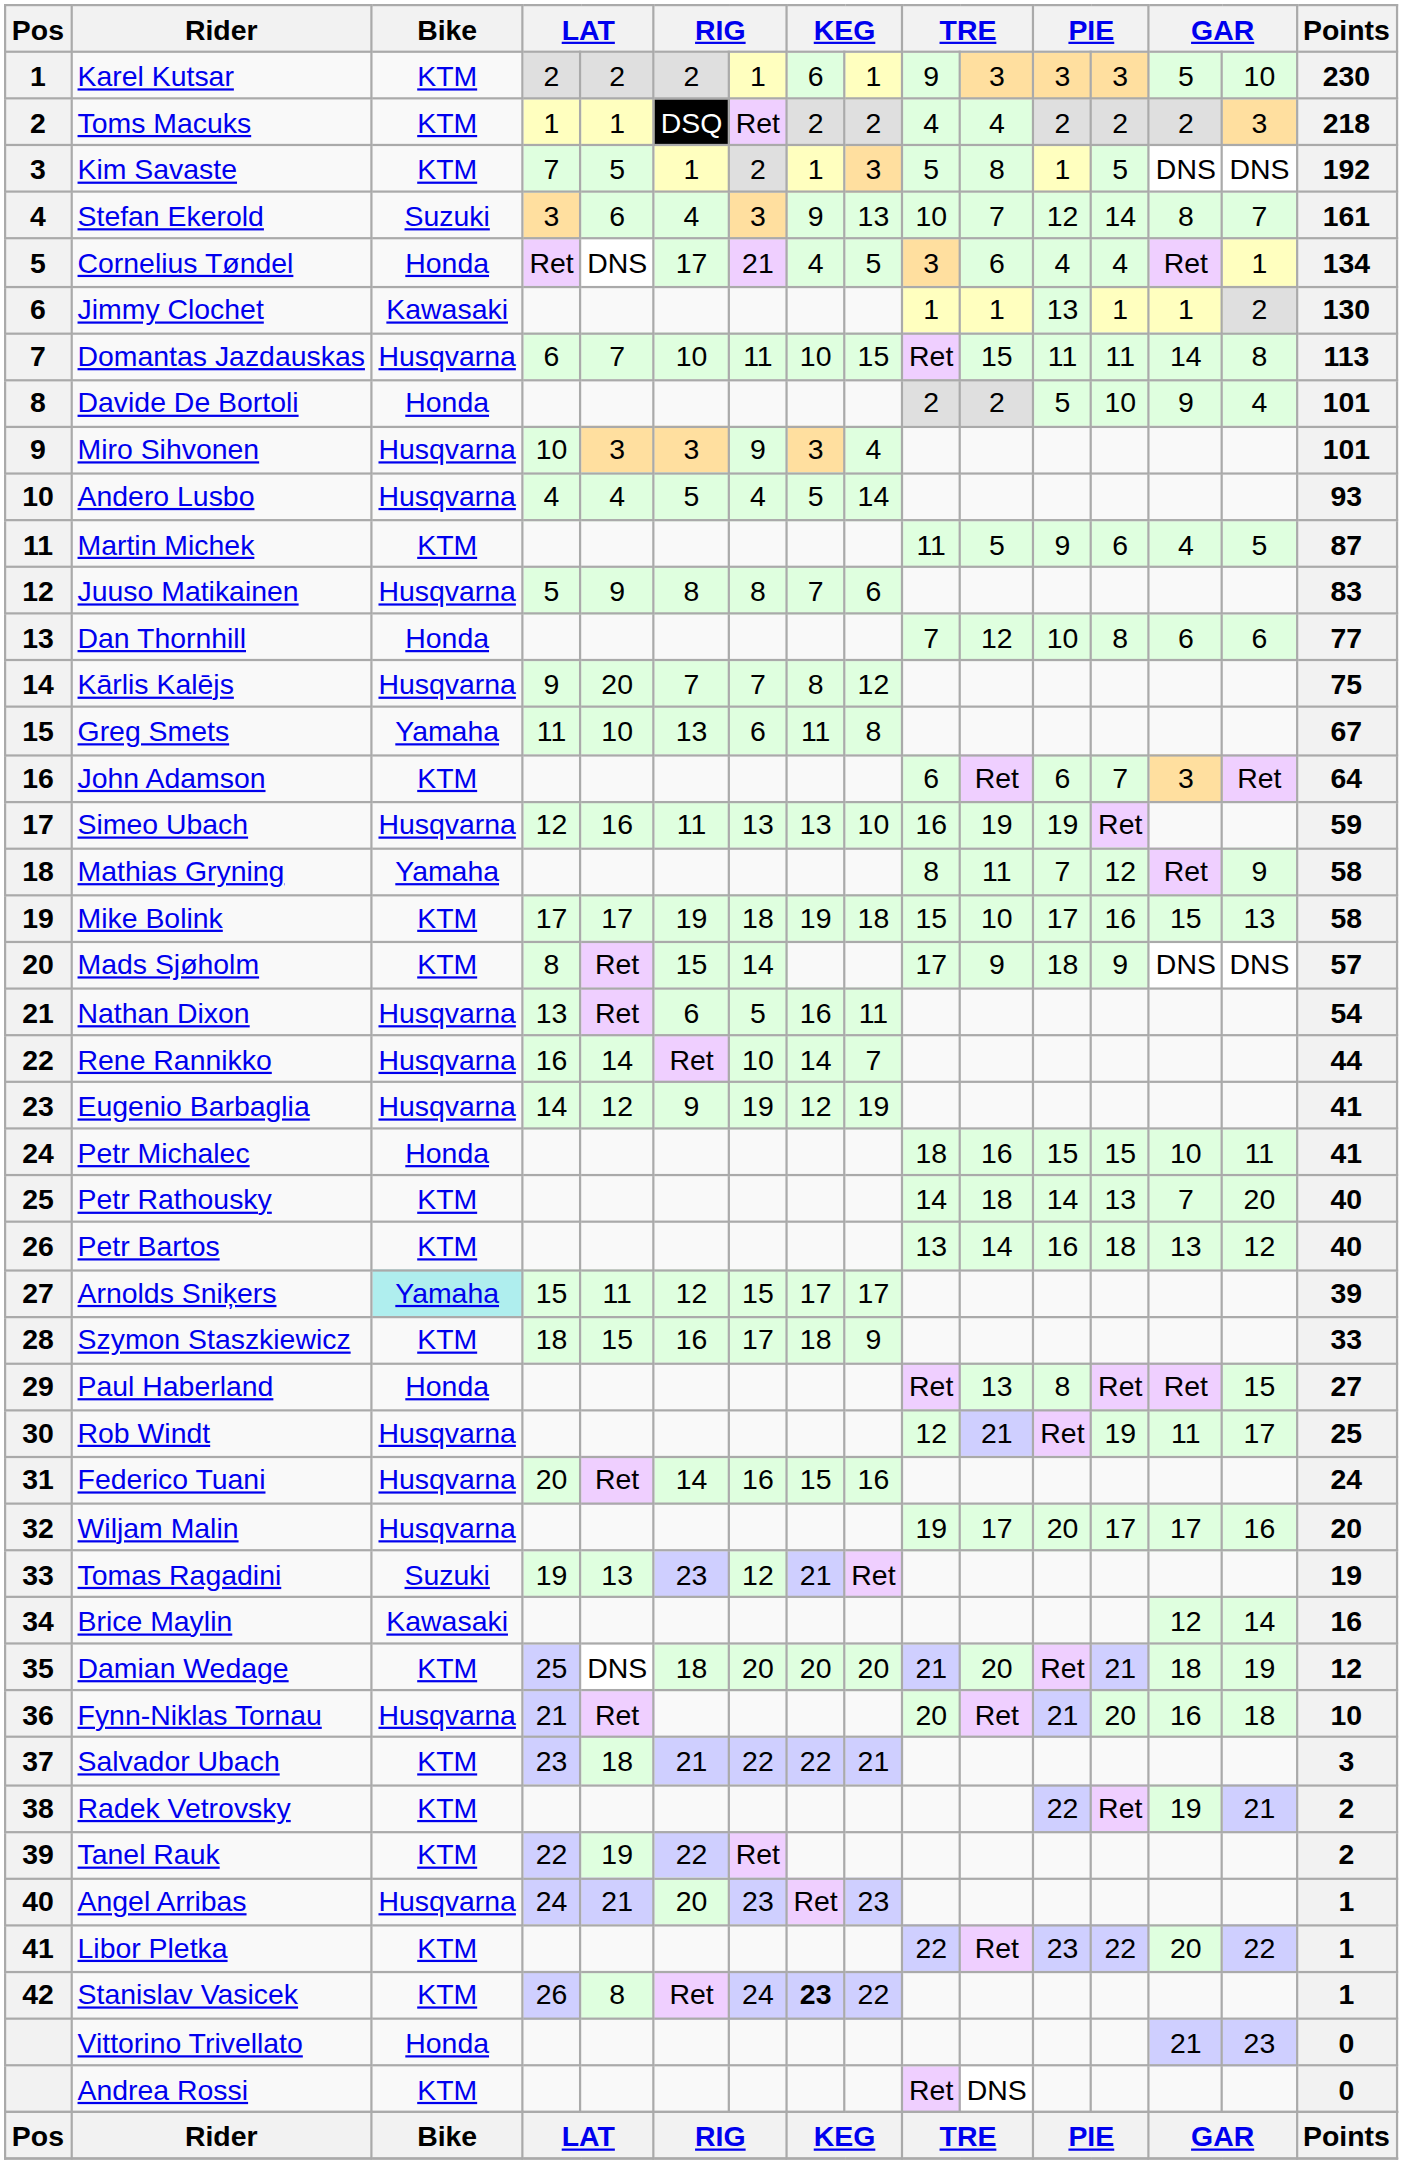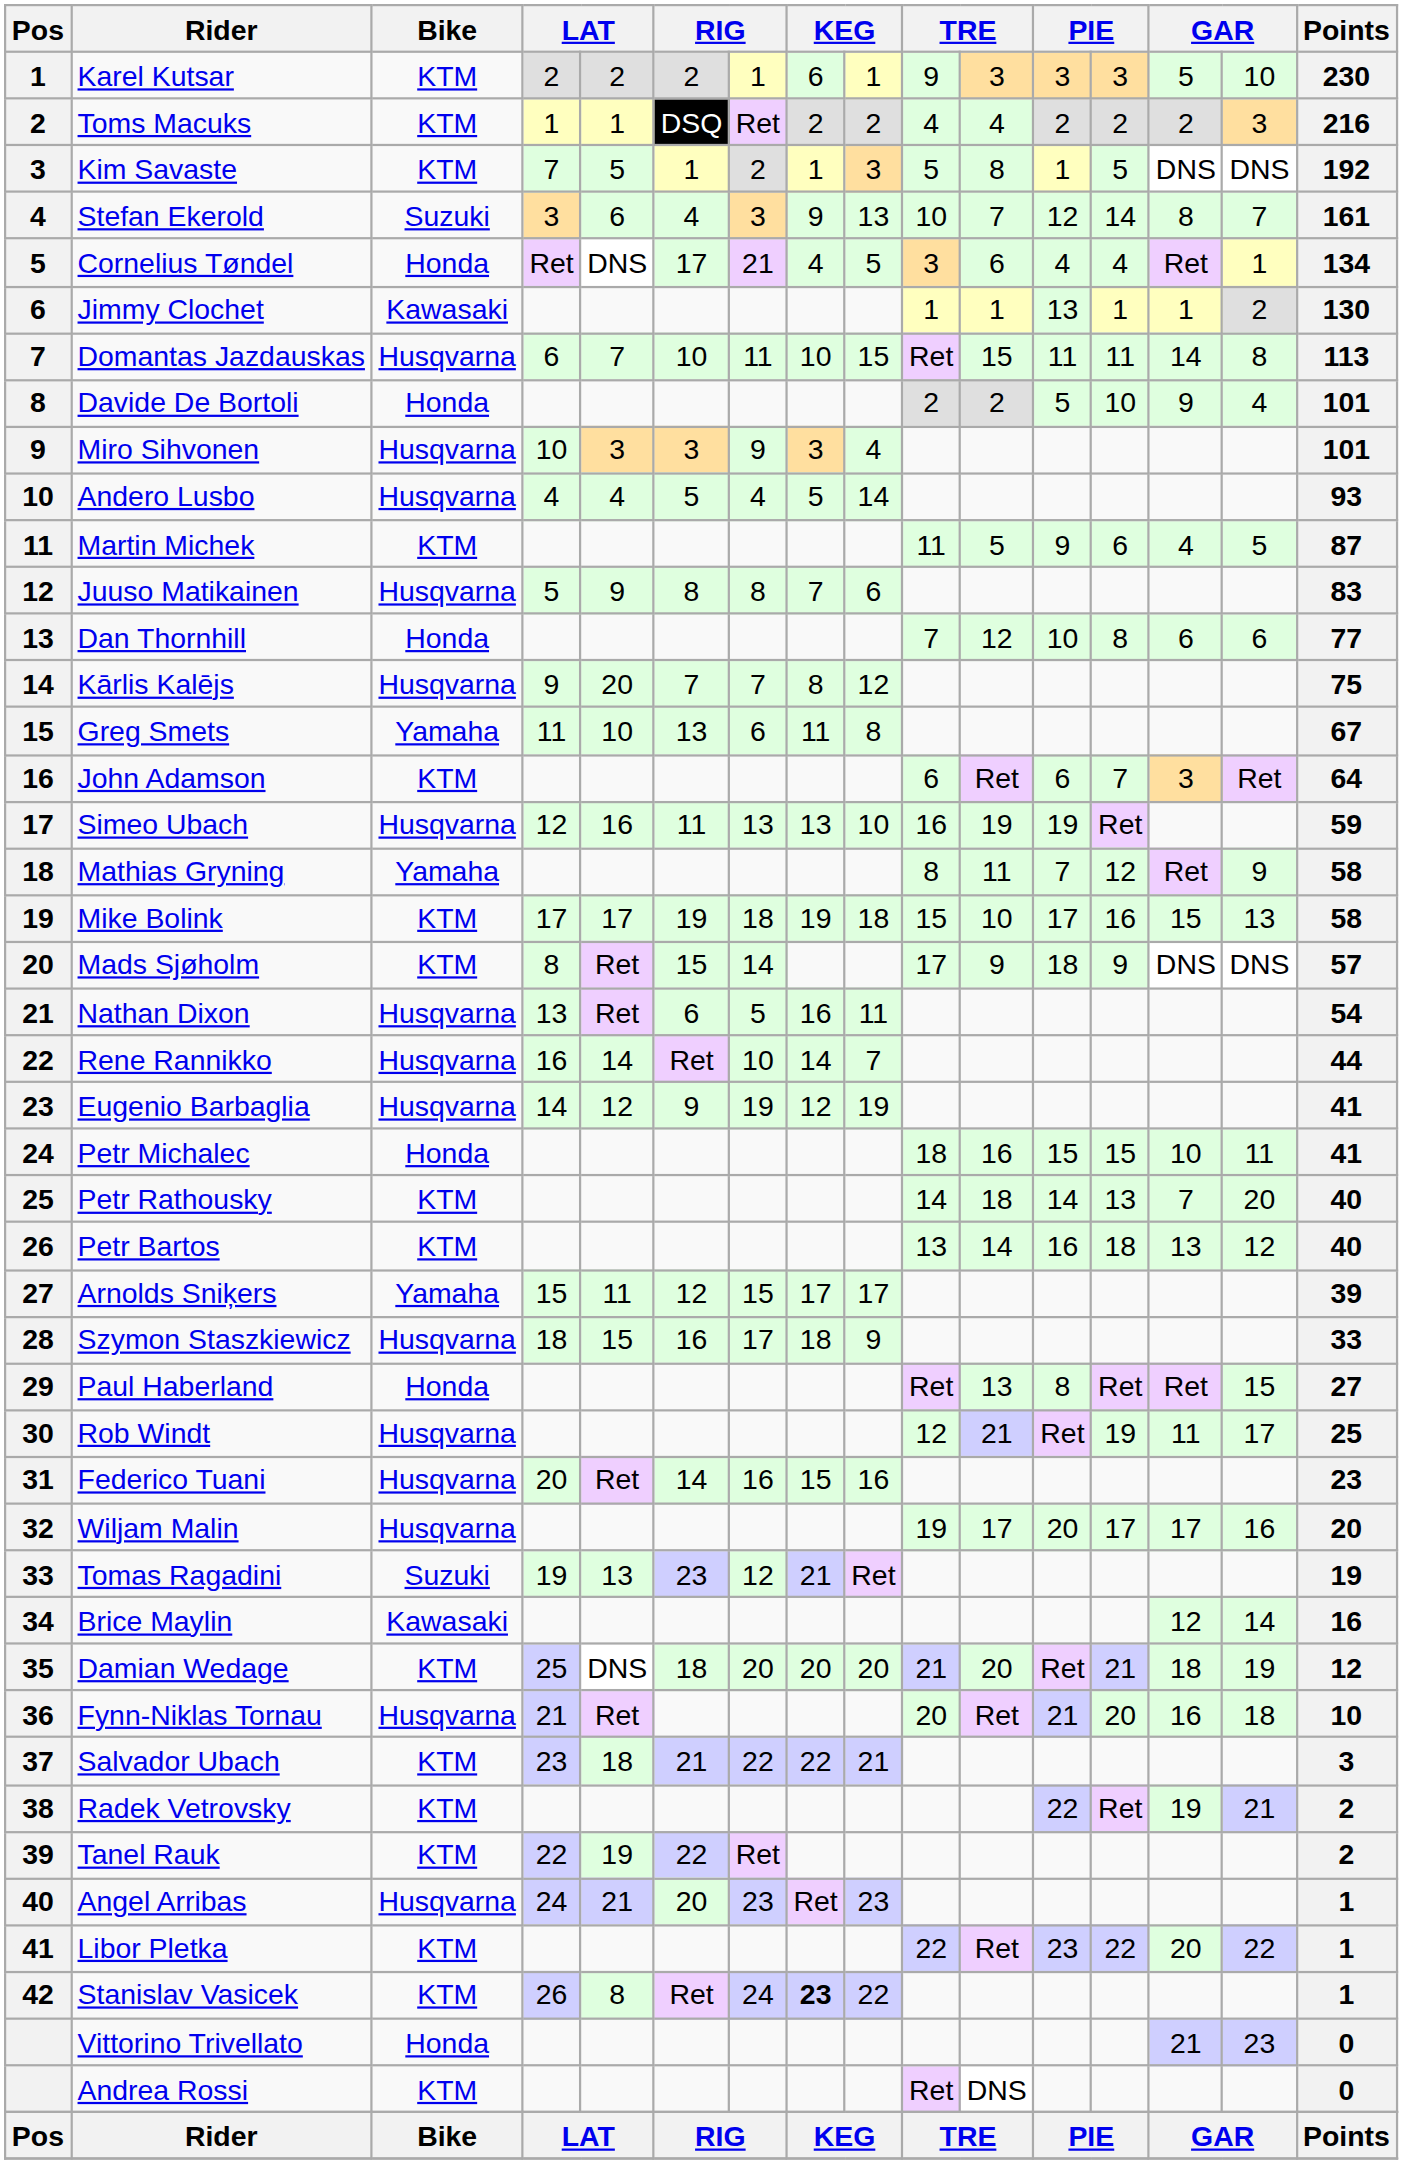Toms Macuks | Points: 218 -> 216
Arnolds Sniķers | Bike: paleturquoise background -> no background
Szymon Staszkiewicz | Bike: KTM -> Husqvarna
Federico Tuani | Points: 24 -> 23
